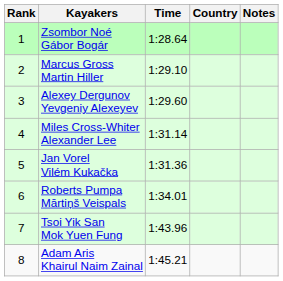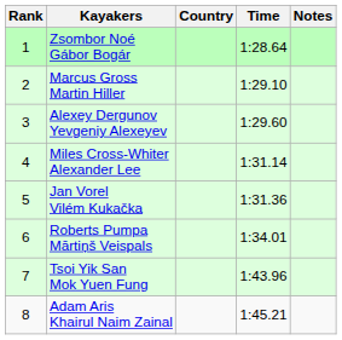columns swapped: Country <-> Time
